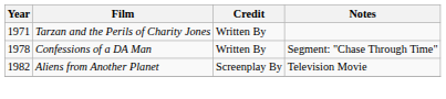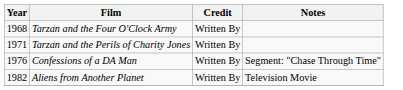+ row: 1968 | Tarzan and the Four O'Clock Army | Written By
Confessions of a DA Man | Year: 1978 -> 1976
Aliens from Another Planet | Credit: Screenplay By -> Written By
